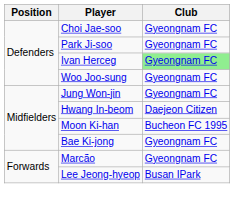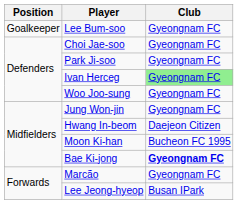+ row: Goalkeeper | Lee Bum-soo | Gyeongnam FC
Bae Ki-jong | Club: normal -> bold
